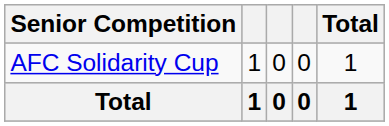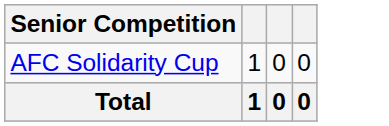- column: Total | 1 | 1
